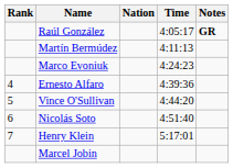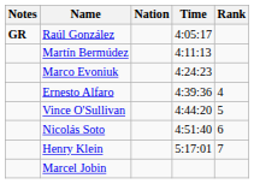columns swapped: Rank <-> Notes
